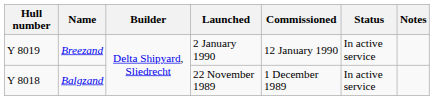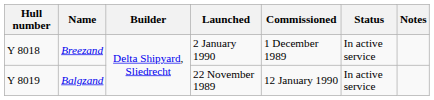Breezand | Hull number: Y 8019 -> Y 8018
Breezand | Commissioned: 12 January 1990 -> 1 December 1989
Balgzand | Hull number: Y 8018 -> Y 8019
Balgzand | Commissioned: 1 December 1989 -> 12 January 1990
